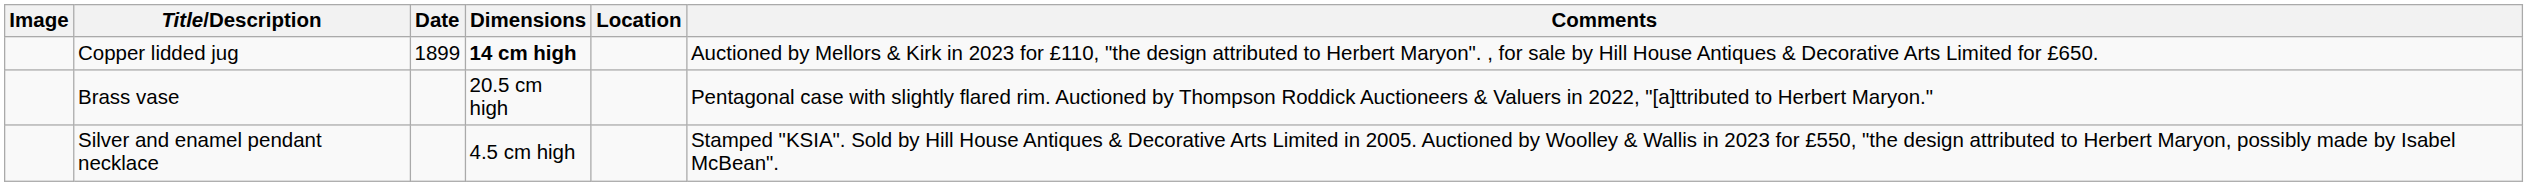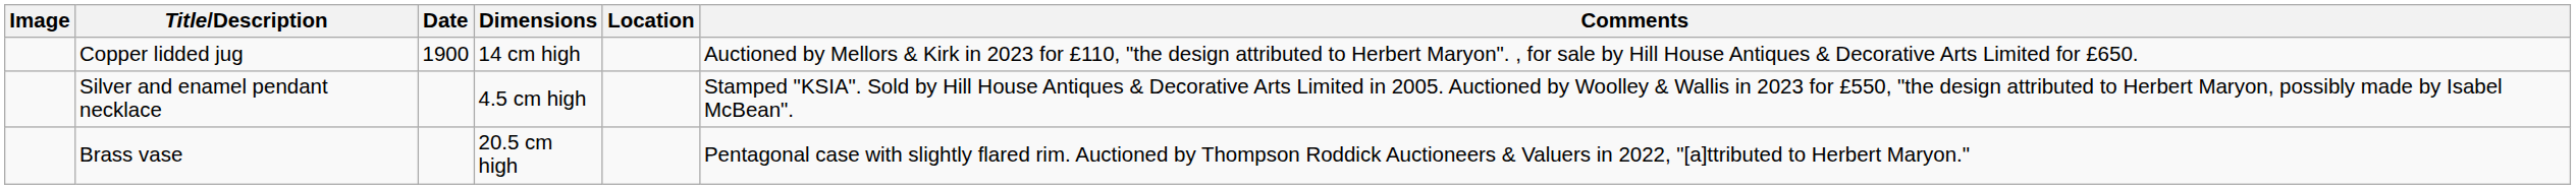Copper lidded jug | Date: 1899 -> 1900
Copper lidded jug | Dimensions: bold -> normal
rows swapped: Silver and enamel pendant necklace <-> Brass vase
